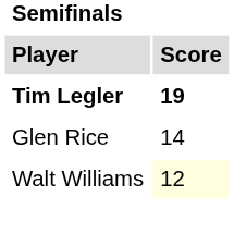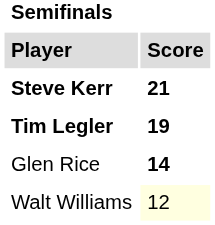+ row: Steve Kerr | 21
Glen Rice | column 2: normal -> bold
